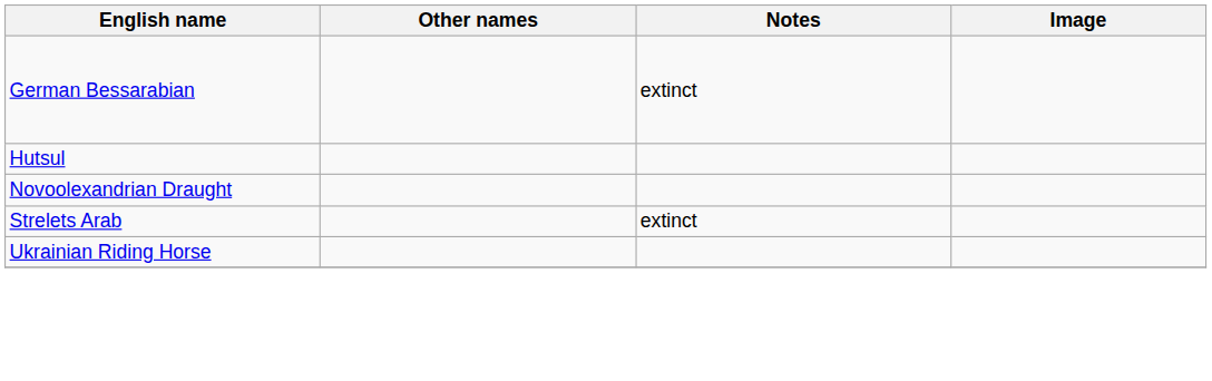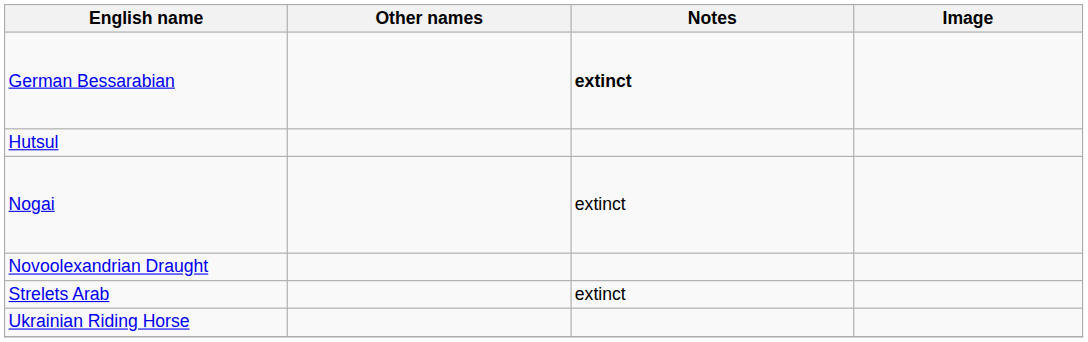German Bessarabian | Notes: normal -> bold
+ row: Nogai | extinct
